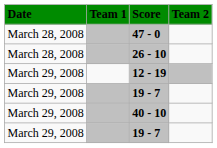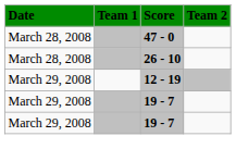- row: March 29, 2008 | 40 - 10
